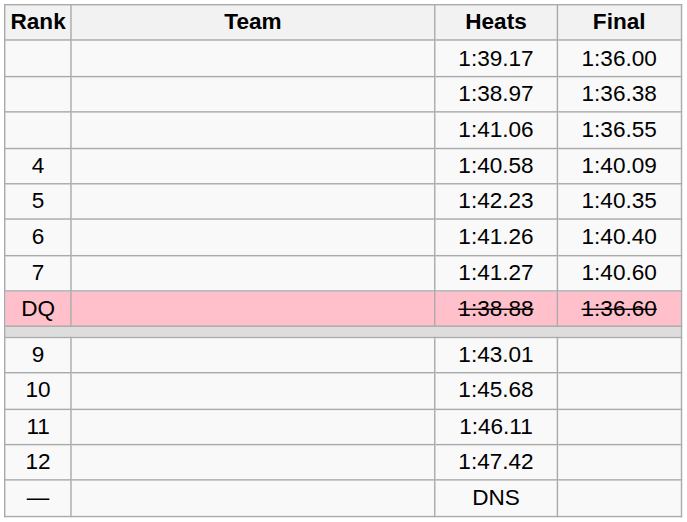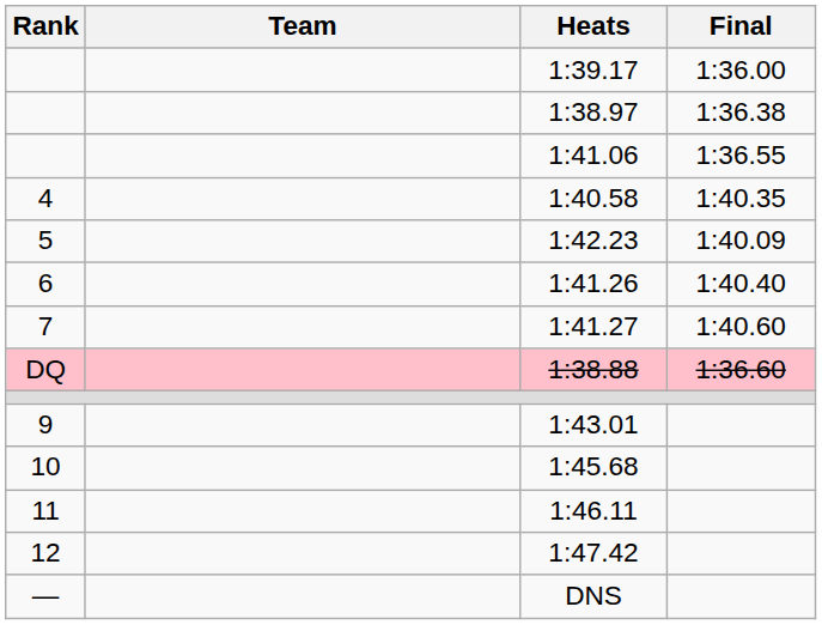1:40.58 | Final: 1:40.09 -> 1:40.35
1:42.23 | Final: 1:40.35 -> 1:40.09
